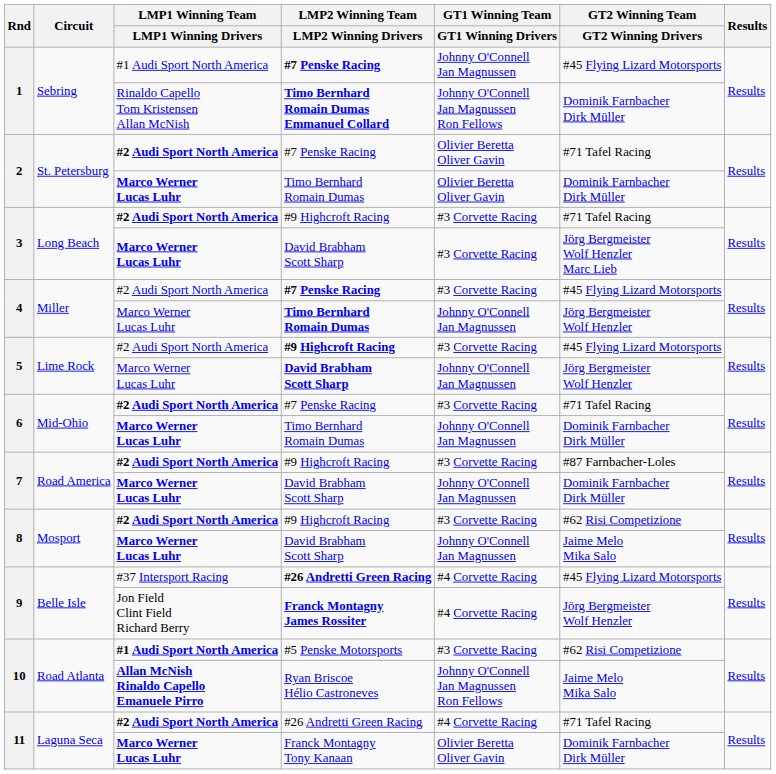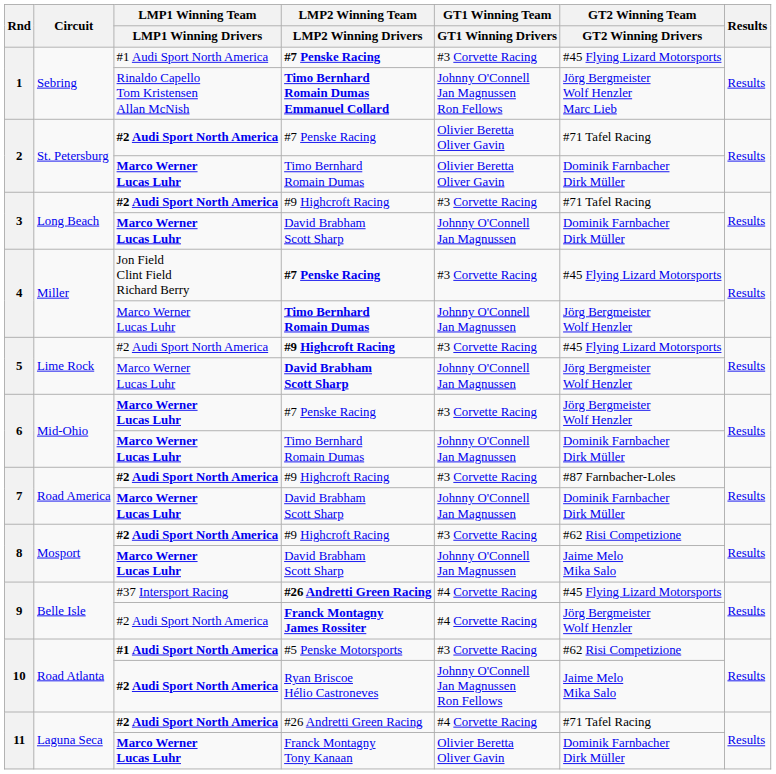1 / #7 Penske Racing | GT1 Winning Team / GT1 Winning Drivers: Johnny O'Connell Jan Magnussen -> #3 Corvette Racing
1 / Timo Bernhard Romain Dumas Emmanuel Collard | GT2 Winning Team / GT2 Winning Drivers: Dominik Farnbacher Dirk Müller -> Jörg Bergmeister Wolf Henzler Marc Lieb
3 / David Brabham Scott Sharp | GT1 Winning Team / GT1 Winning Drivers: #3 Corvette Racing -> Johnny O'Connell Jan Magnussen
3 / David Brabham Scott Sharp | GT2 Winning Team / GT2 Winning Drivers: Jörg Bergmeister Wolf Henzler Marc Lieb -> Dominik Farnbacher Dirk Müller
4 / #7 Penske Racing | LMP1 Winning Team / LMP1 Winning Drivers: #2 Audi Sport North America -> Jon Field Clint Field Richard Berry
6 / #7 Penske Racing | LMP1 Winning Team / LMP1 Winning Drivers: #2 Audi Sport North America -> Marco Werner Lucas Luhr
6 / #7 Penske Racing | GT2 Winning Team / GT2 Winning Drivers: #71 Tafel Racing -> Jörg Bergmeister Wolf Henzler
9 / Franck Montagny James Rossiter | LMP1 Winning Team / LMP1 Winning Drivers: Jon Field Clint Field Richard Berry -> #2 Audi Sport North America
10 / Ryan Briscoe Hélio Castroneves | LMP1 Winning Team / LMP1 Winning Drivers: Allan McNish Rinaldo Capello Emanuele Pirro -> #2 Audi Sport North America
